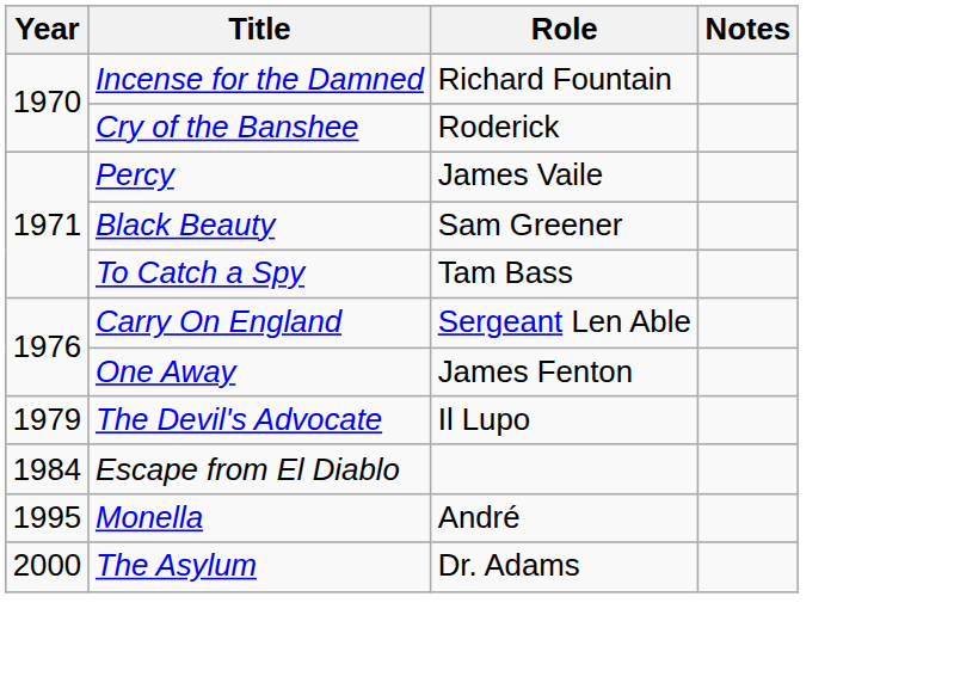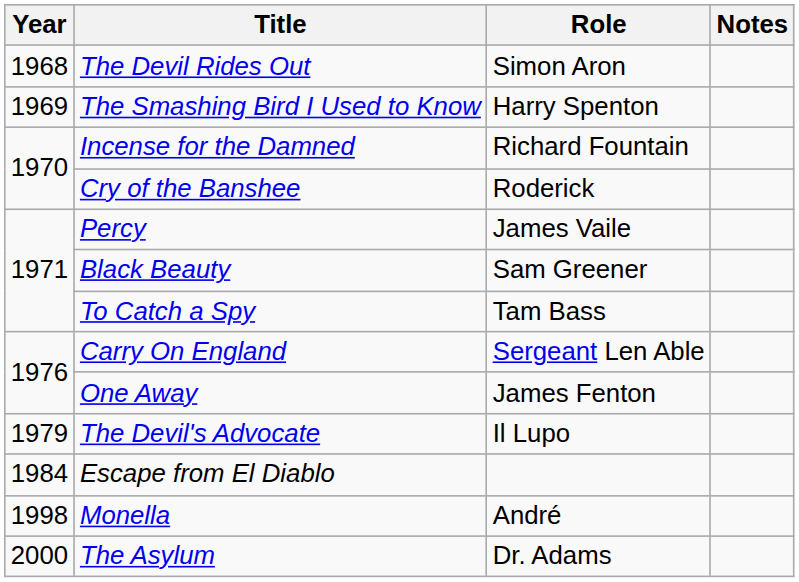+ row: 1968 | The Devil Rides Out | Simon Aron
+ row: 1969 | The Smashing Bird I Used to Know | Harry Spenton
Monella | Year: 1995 -> 1998
